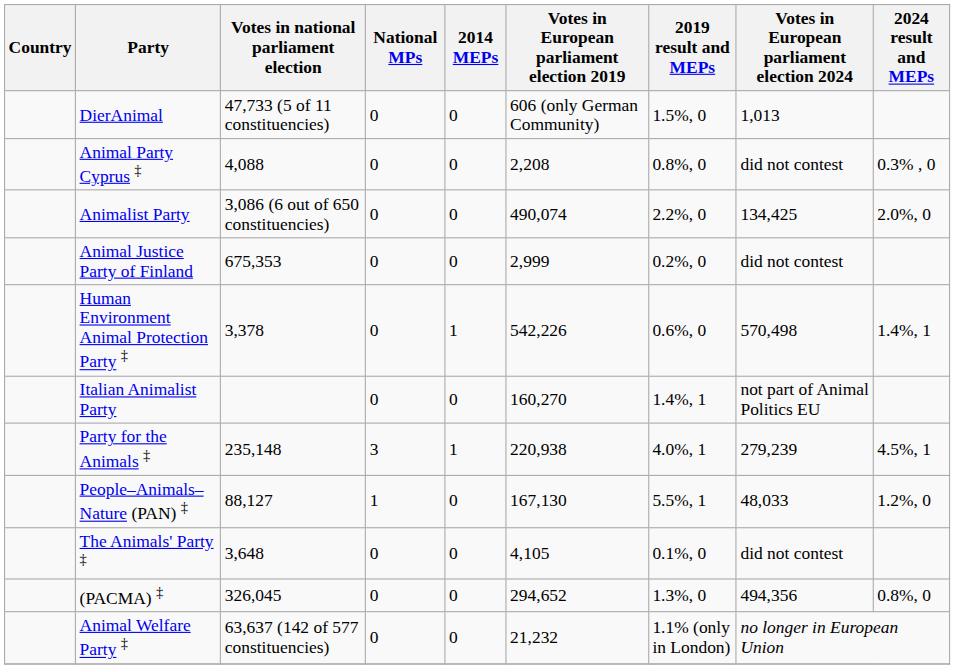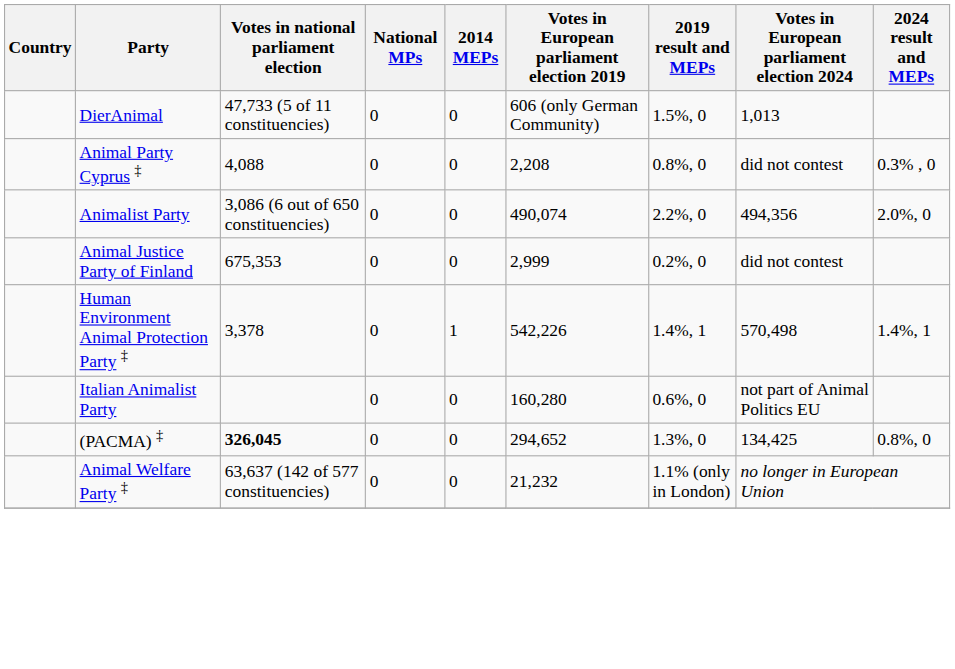Animalist Party | Votes in European parliament election 2024: 134,425 -> 494,356
Human Environment Animal Protection Party ‡ | 2019 result and MEPs: 0.6%, 0 -> 1.4%, 1
Italian Animalist Party | Votes in European parliament election 2019: 160,270 -> 160,280
Italian Animalist Party | 2019 result and MEPs: 1.4%, 1 -> 0.6%, 0
- row: Party for the Animals ‡ | 235,148 | 3 | 1 | 220,938 | 4.0%, 1 | 279,239 | 4.5%, 1
- row: People–Animals–Nature (PAN) ‡ | 88,127 | 1 | 0 | 167,130 | 5.5%, 1 | 48,033 | 1.2%, 0
- row: The Animals' Party ‡ | 3,648 | 0 | 0 | 4,105 | 0.1%, 0 | did not contest
(PACMA) ‡ | Votes in national parliament election: normal -> bold
(PACMA) ‡ | Votes in European parliament election 2024: 494,356 -> 134,425
